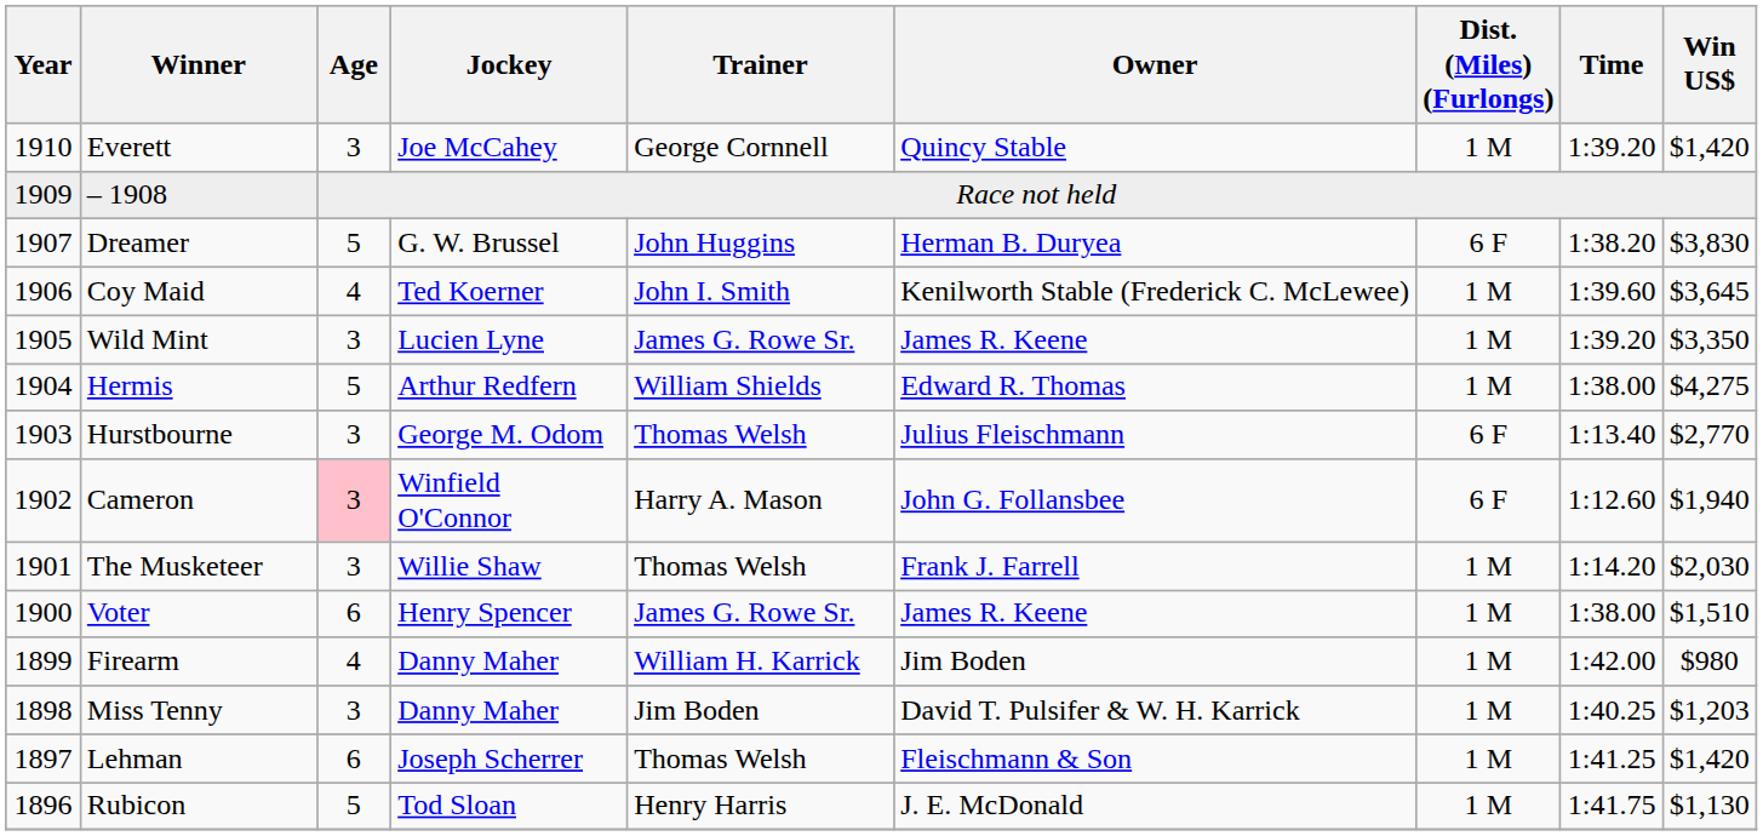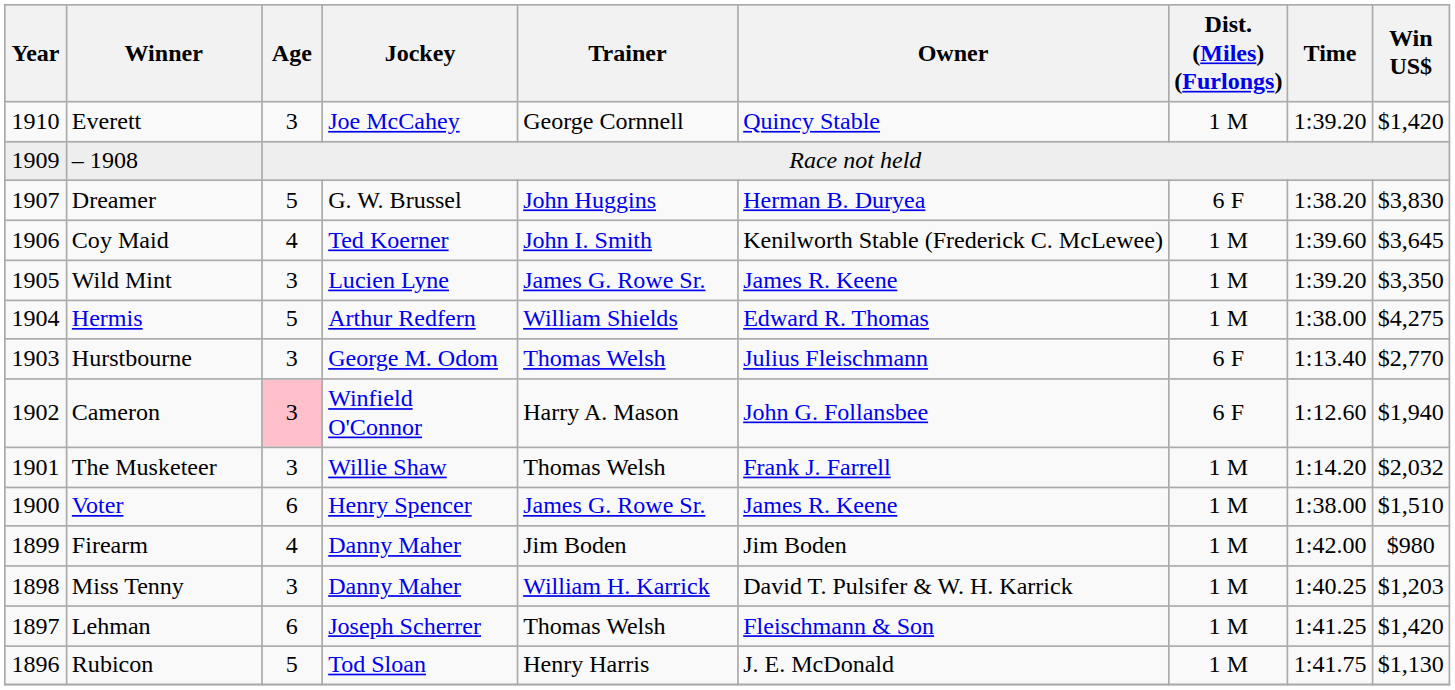The Musketeer | Win US$: $2,030 -> $2,032
Firearm | Trainer: William H. Karrick -> Jim Boden
Miss Tenny | Trainer: Jim Boden -> William H. Karrick
